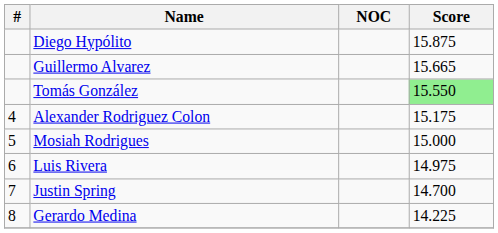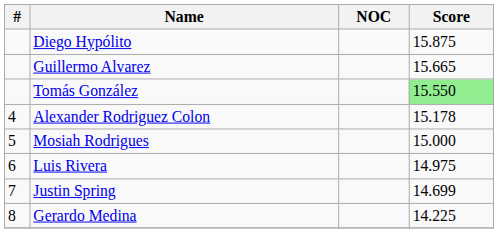Alexander Rodriguez Colon | Score: 15.175 -> 15.178
Justin Spring | Score: 14.700 -> 14.699
